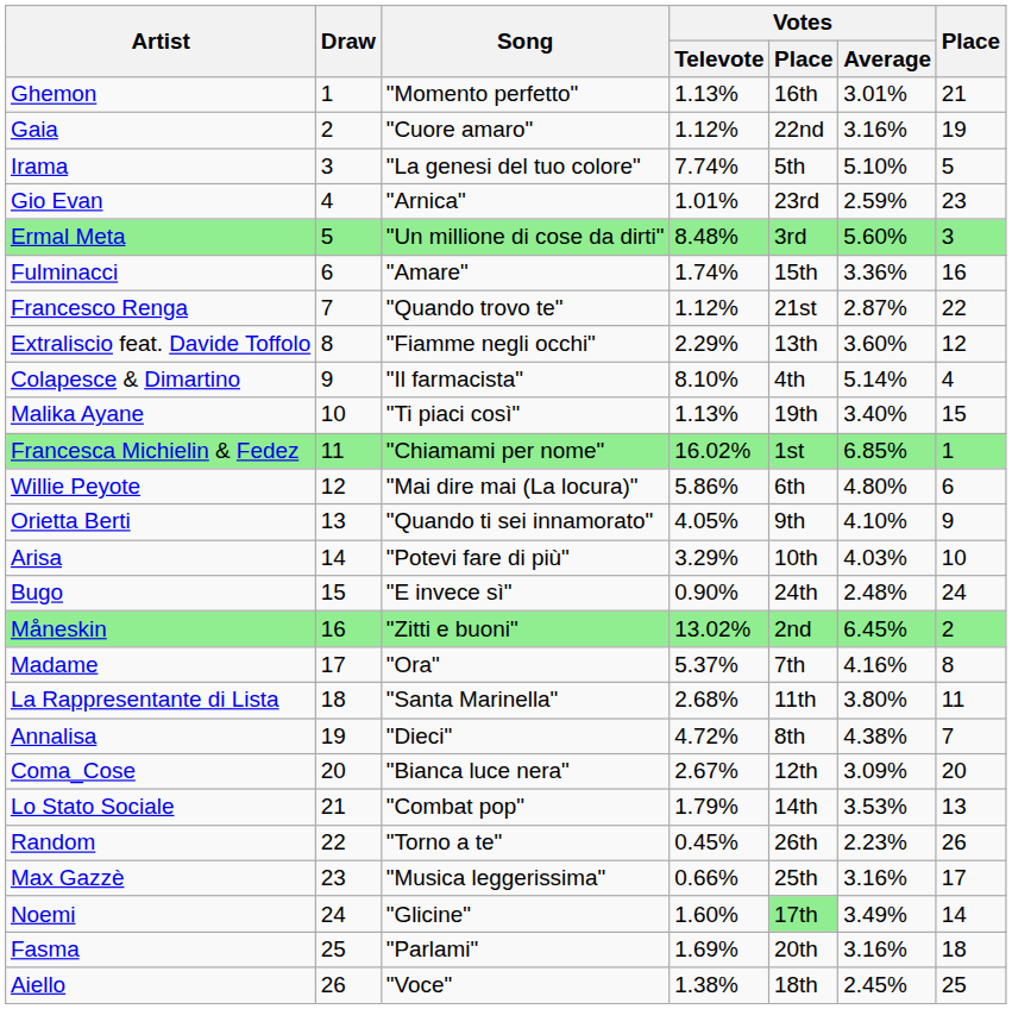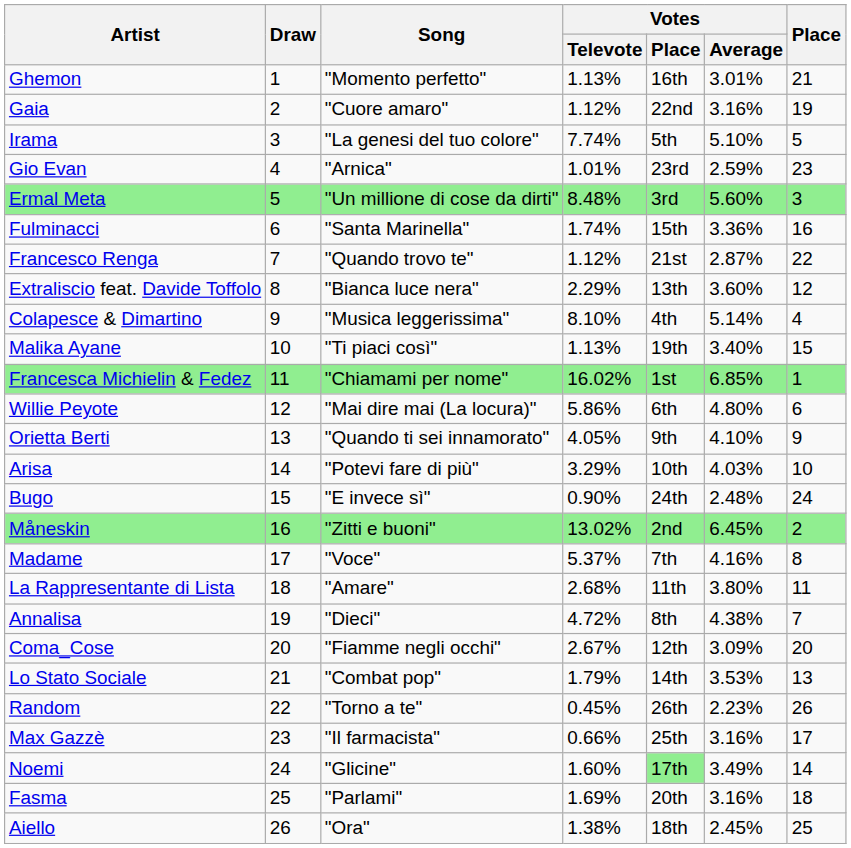Fulminacci | Song: "Amare" -> "Santa Marinella"
Extraliscio feat. Davide Toffolo | Song: "Fiamme negli occhi" -> "Bianca luce nera"
Colapesce & Dimartino | Song: "Il farmacista" -> "Musica leggerissima"
Madame | Song: "Ora" -> "Voce"
La Rappresentante di Lista | Song: "Santa Marinella" -> "Amare"
Coma_Cose | Song: "Bianca luce nera" -> "Fiamme negli occhi"
Max Gazzè | Song: "Musica leggerissima" -> "Il farmacista"
Aiello | Song: "Voce" -> "Ora"
